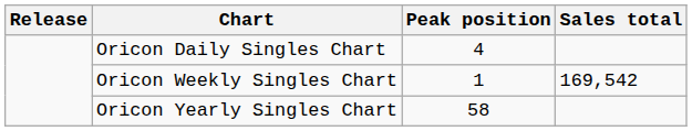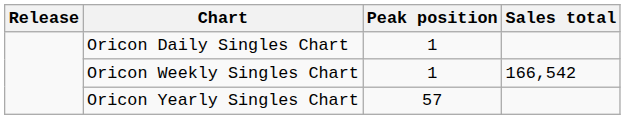Oricon Daily Singles Chart | Peak position: 4 -> 1
Oricon Weekly Singles Chart | Sales total: 169,542 -> 166,542
Oricon Yearly Singles Chart | Peak position: 58 -> 57
